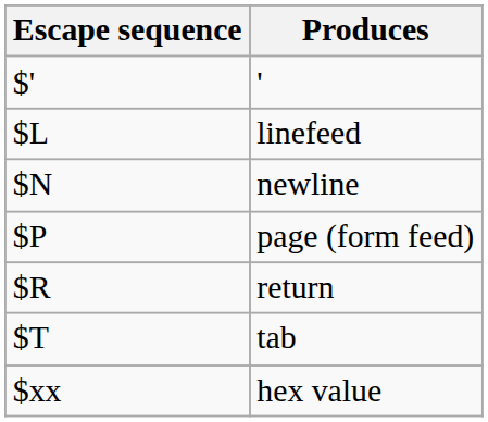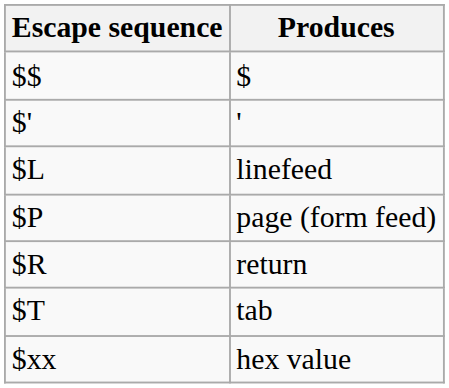+ row: $$ | $
- row: $N | newline
